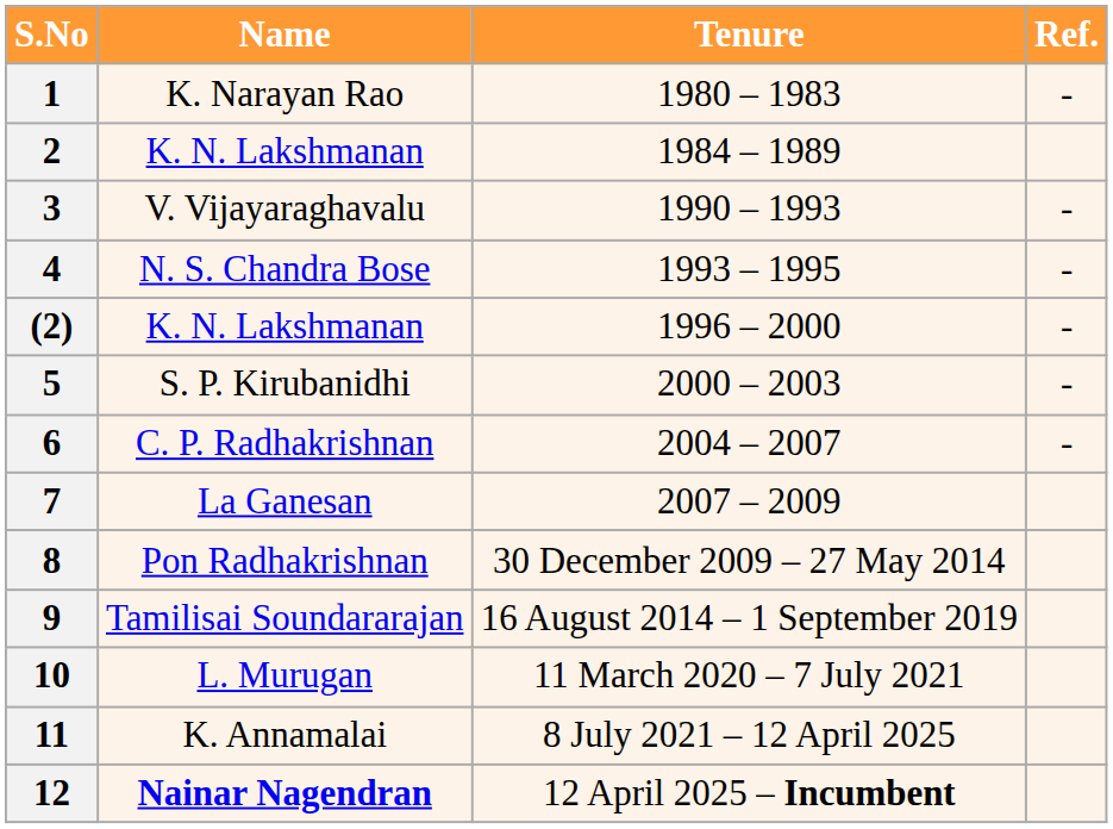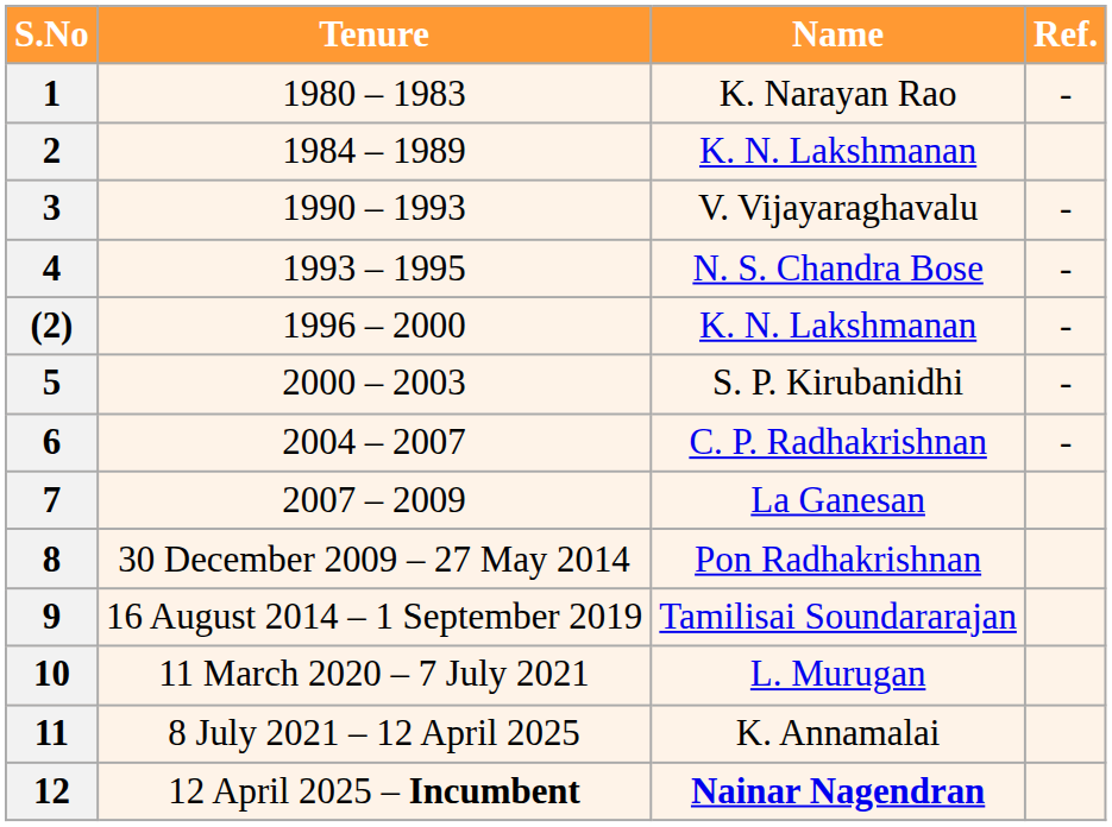columns swapped: Name <-> Tenure
